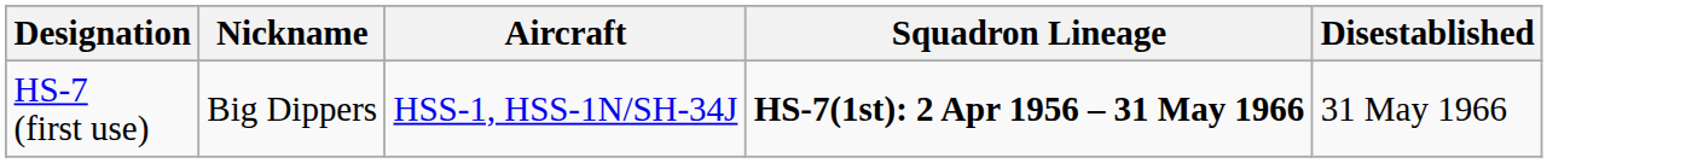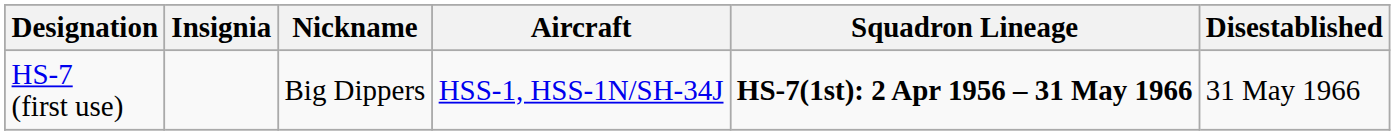+ column: Insignia
